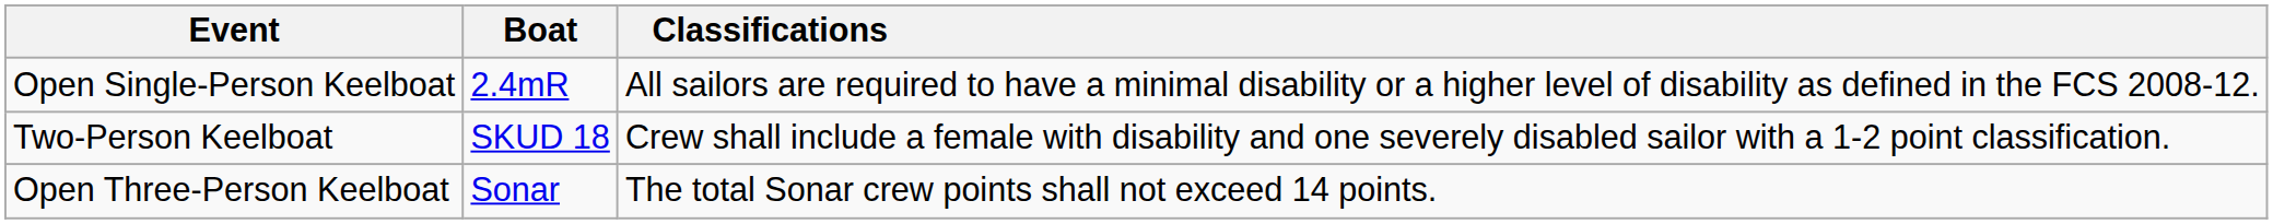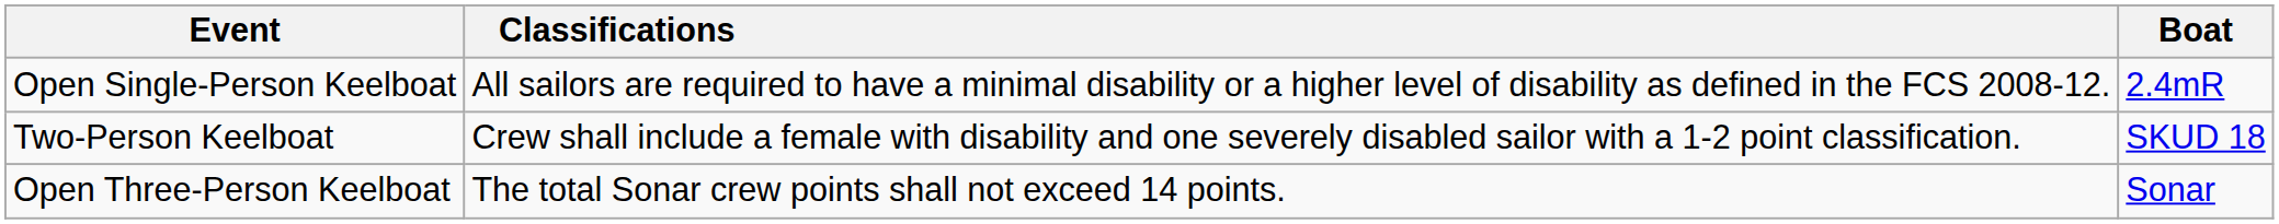columns swapped: Boat <-> Classifications
